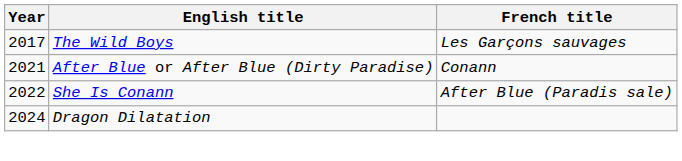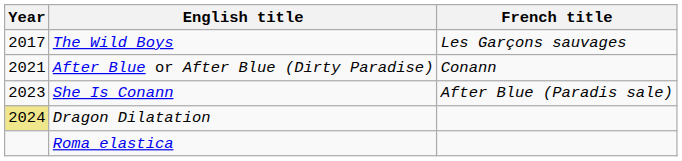She Is Conann | Year: 2022 -> 2023
Dragon Dilatation | Year: no background -> khaki background
+ row: Roma elastica
